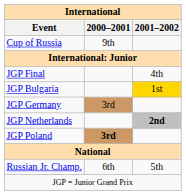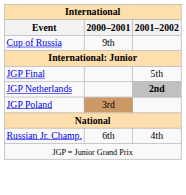JGP Final | 2001–2002: 4th -> 5th
- row: JGP Bulgaria | 1st
- row: JGP Germany | 3rd
JGP Poland | 2000–2001: bold -> normal
Russian Jr. Champ. | 2001–2002: 5th -> 4th
